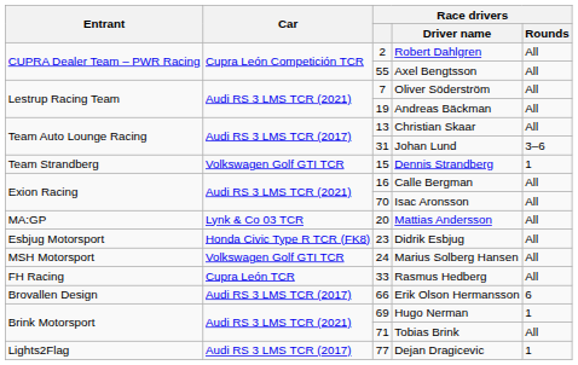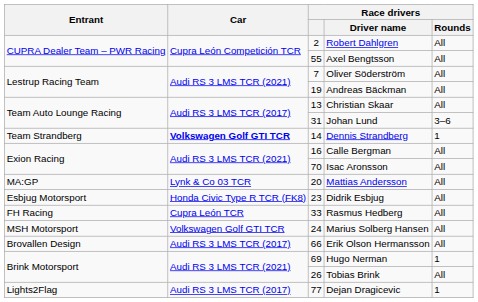Dennis Strandberg | Car: normal -> bold
Dennis Strandberg | Race drivers: 15 -> 14
rows swapped: Marius Solberg Hansen <-> Rasmus Hedberg
Erik Olson Hermansson | Race drivers / Rounds: 6 -> All
Tobias Brink | Race drivers: 71 -> 26
